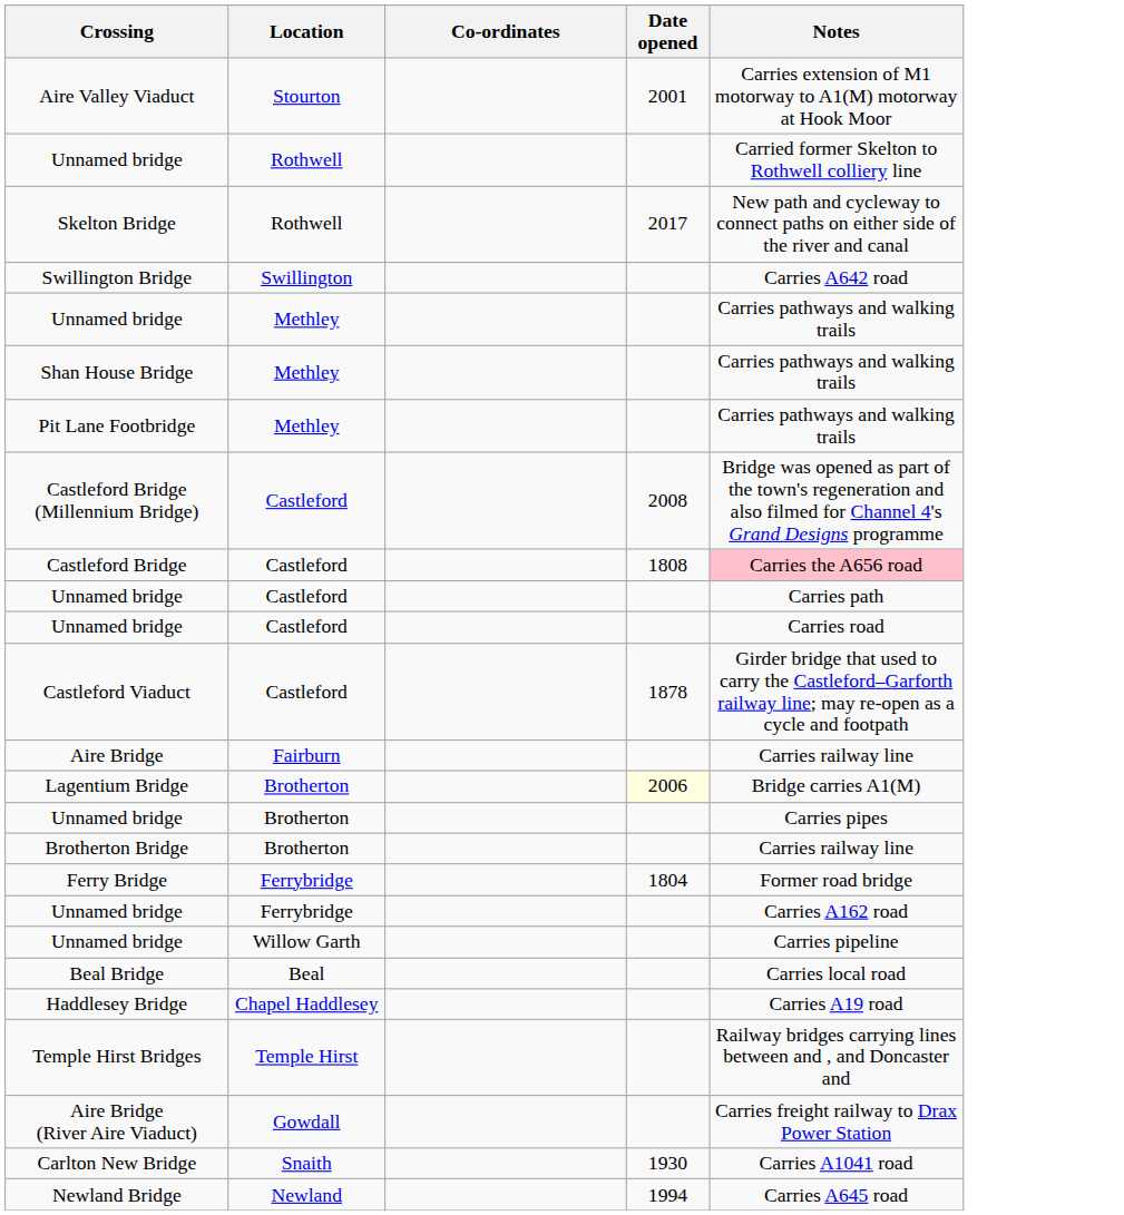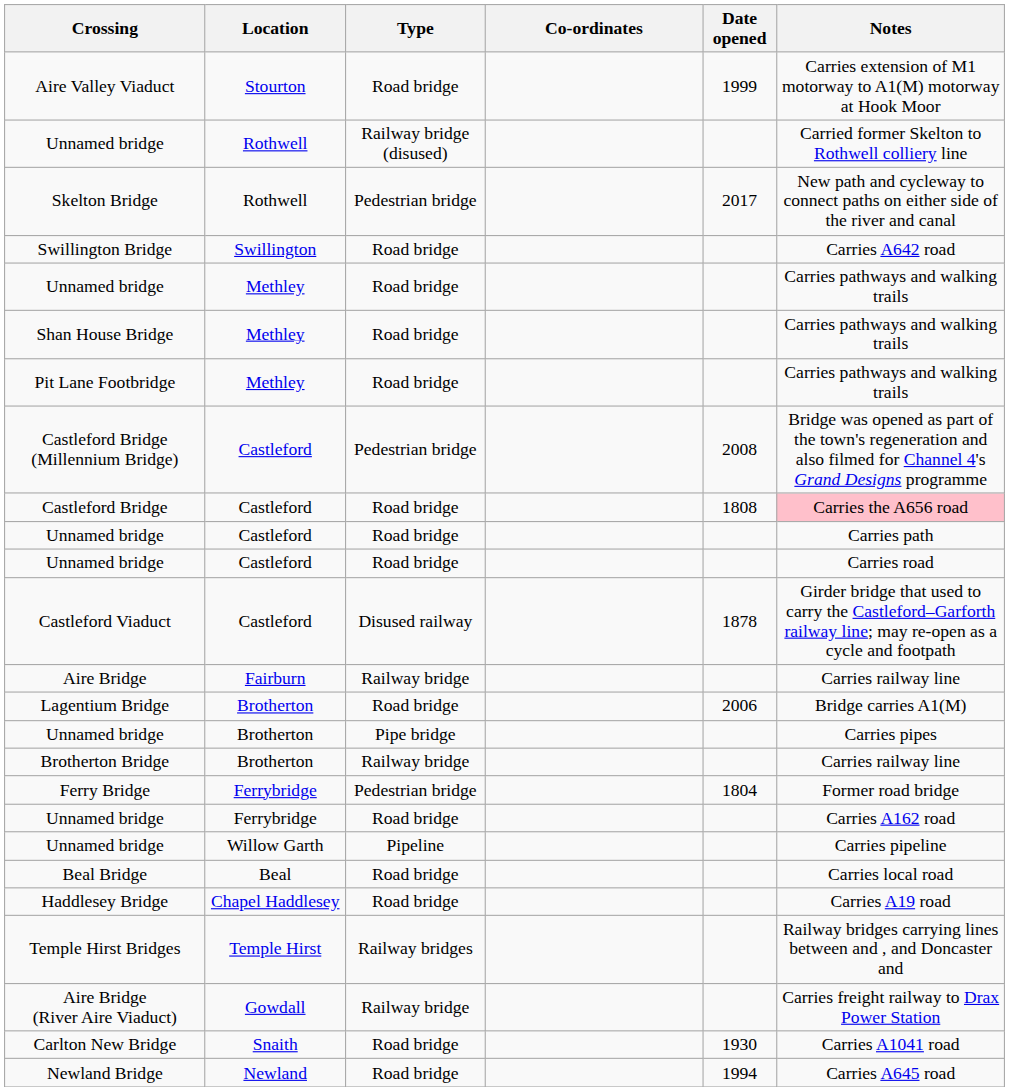+ column: Type | Road bridge | Railway bridge (disused) | Pedestrian bridge | Road bridge | Road bridge | Road bridge | Road bridge | Pedestrian bridge | Road bridge | Road bridge | Road bridge | Disused railway | Railway bridge | Road bridge | Pipe bridge | Railway bridge | Pedestrian bridge | Road bridge | Pipeline | Road bridge | Road bridge | Railway bridges | Railway bridge | Road bridge | Road bridge
Aire Valley Viaduct | Date opened: 2001 -> 1999
Lagentium Bridge | Date opened: lightyellow background -> no background
